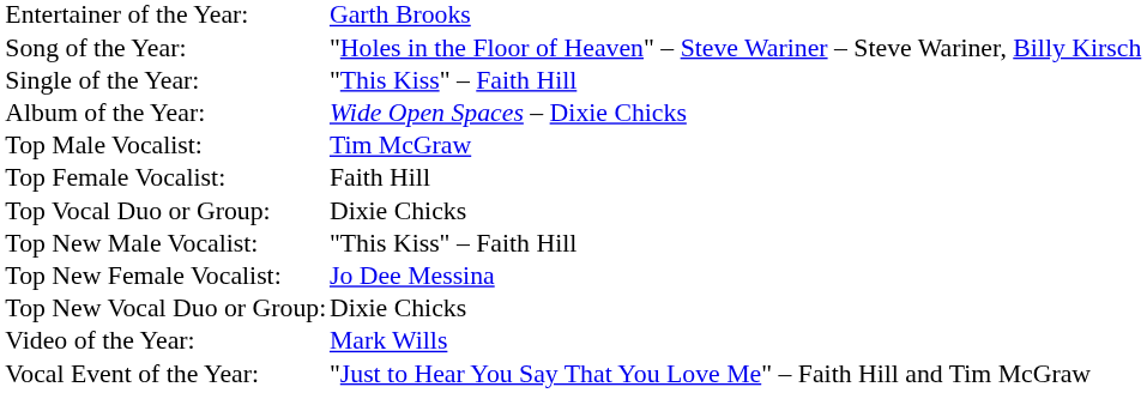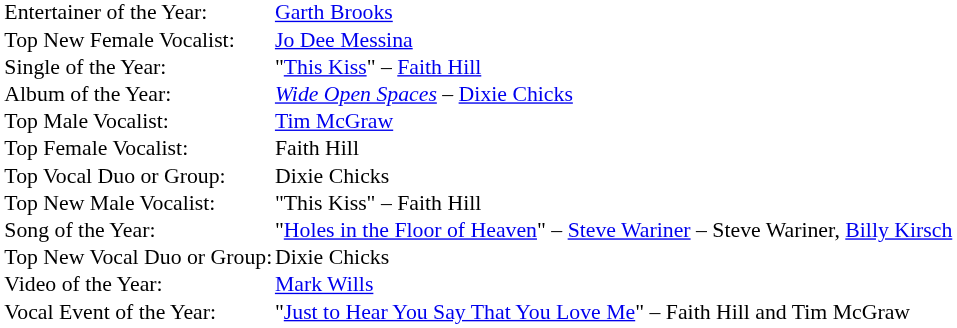rows swapped: Song of the Year: <-> Top New Female Vocalist:
